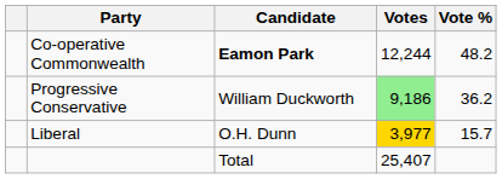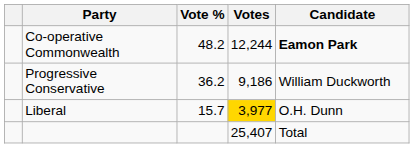columns swapped: Candidate <-> Vote %
Progressive Conservative | Votes: lightgreen background -> no background
